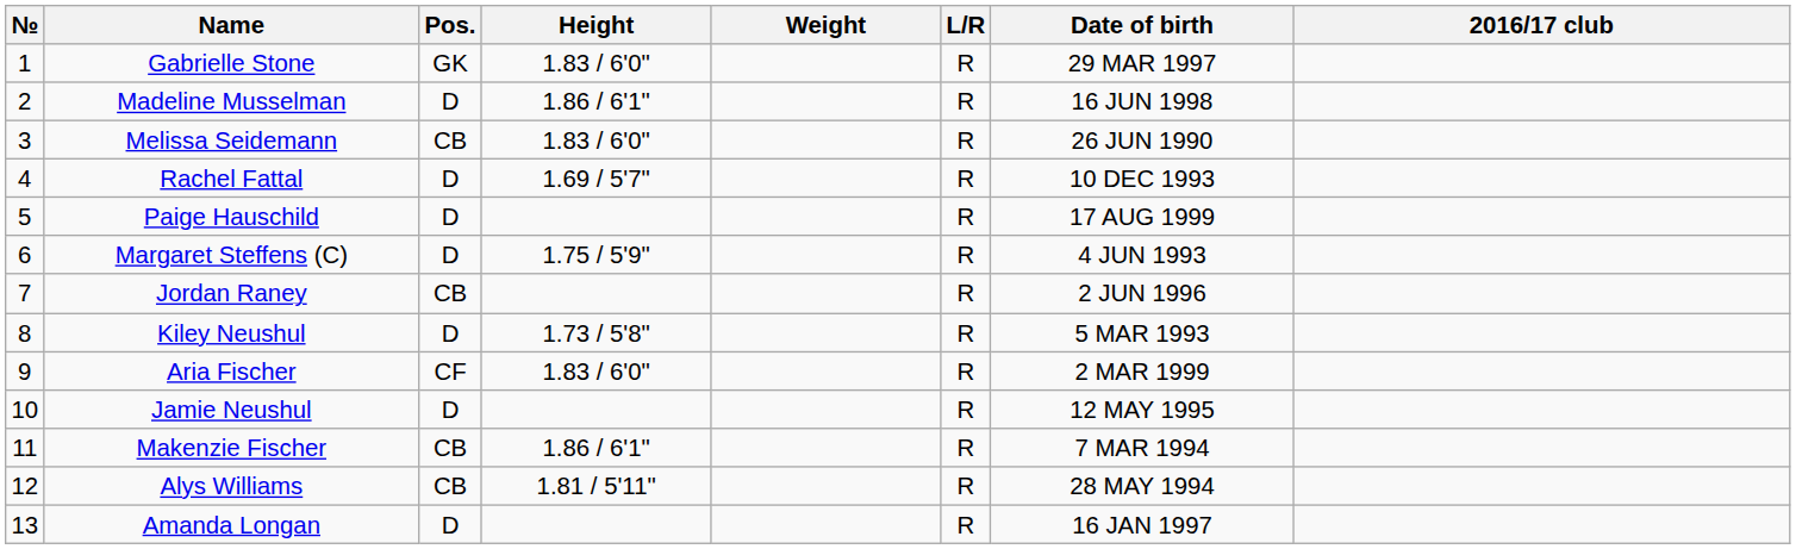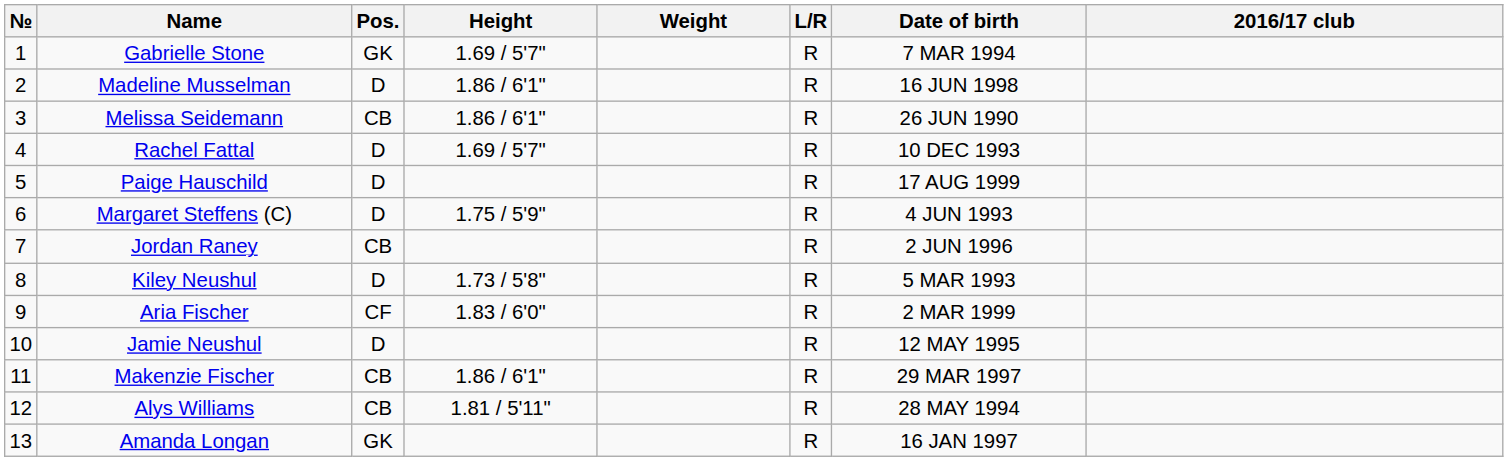Gabrielle Stone | Height: 1.83 / 6'0" -> 1.69 / 5'7"
Gabrielle Stone | Date of birth: 29 MAR 1997 -> 7 MAR 1994
Melissa Seidemann | Height: 1.83 / 6'0" -> 1.86 / 6'1"
Makenzie Fischer | Date of birth: 7 MAR 1994 -> 29 MAR 1997
Amanda Longan | Pos.: D -> GK
